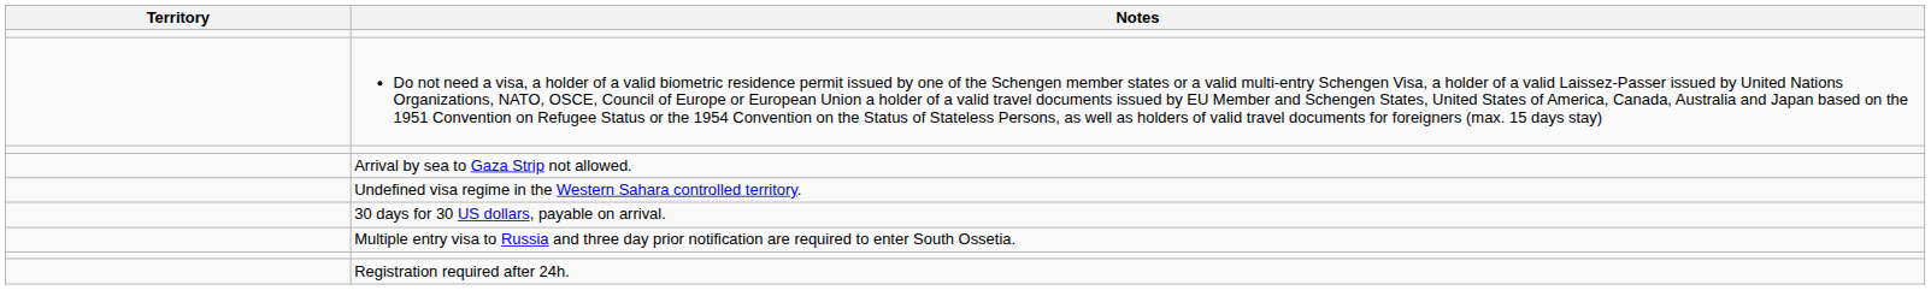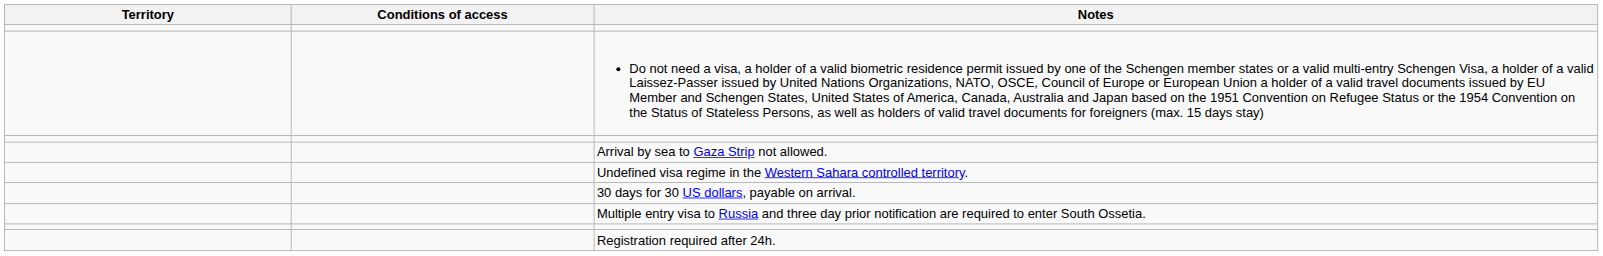+ column: Conditions of access
